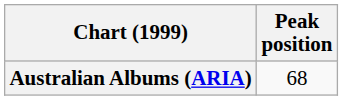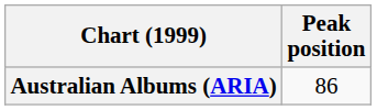Australian Albums (ARIA) | Peak position: 68 -> 86
